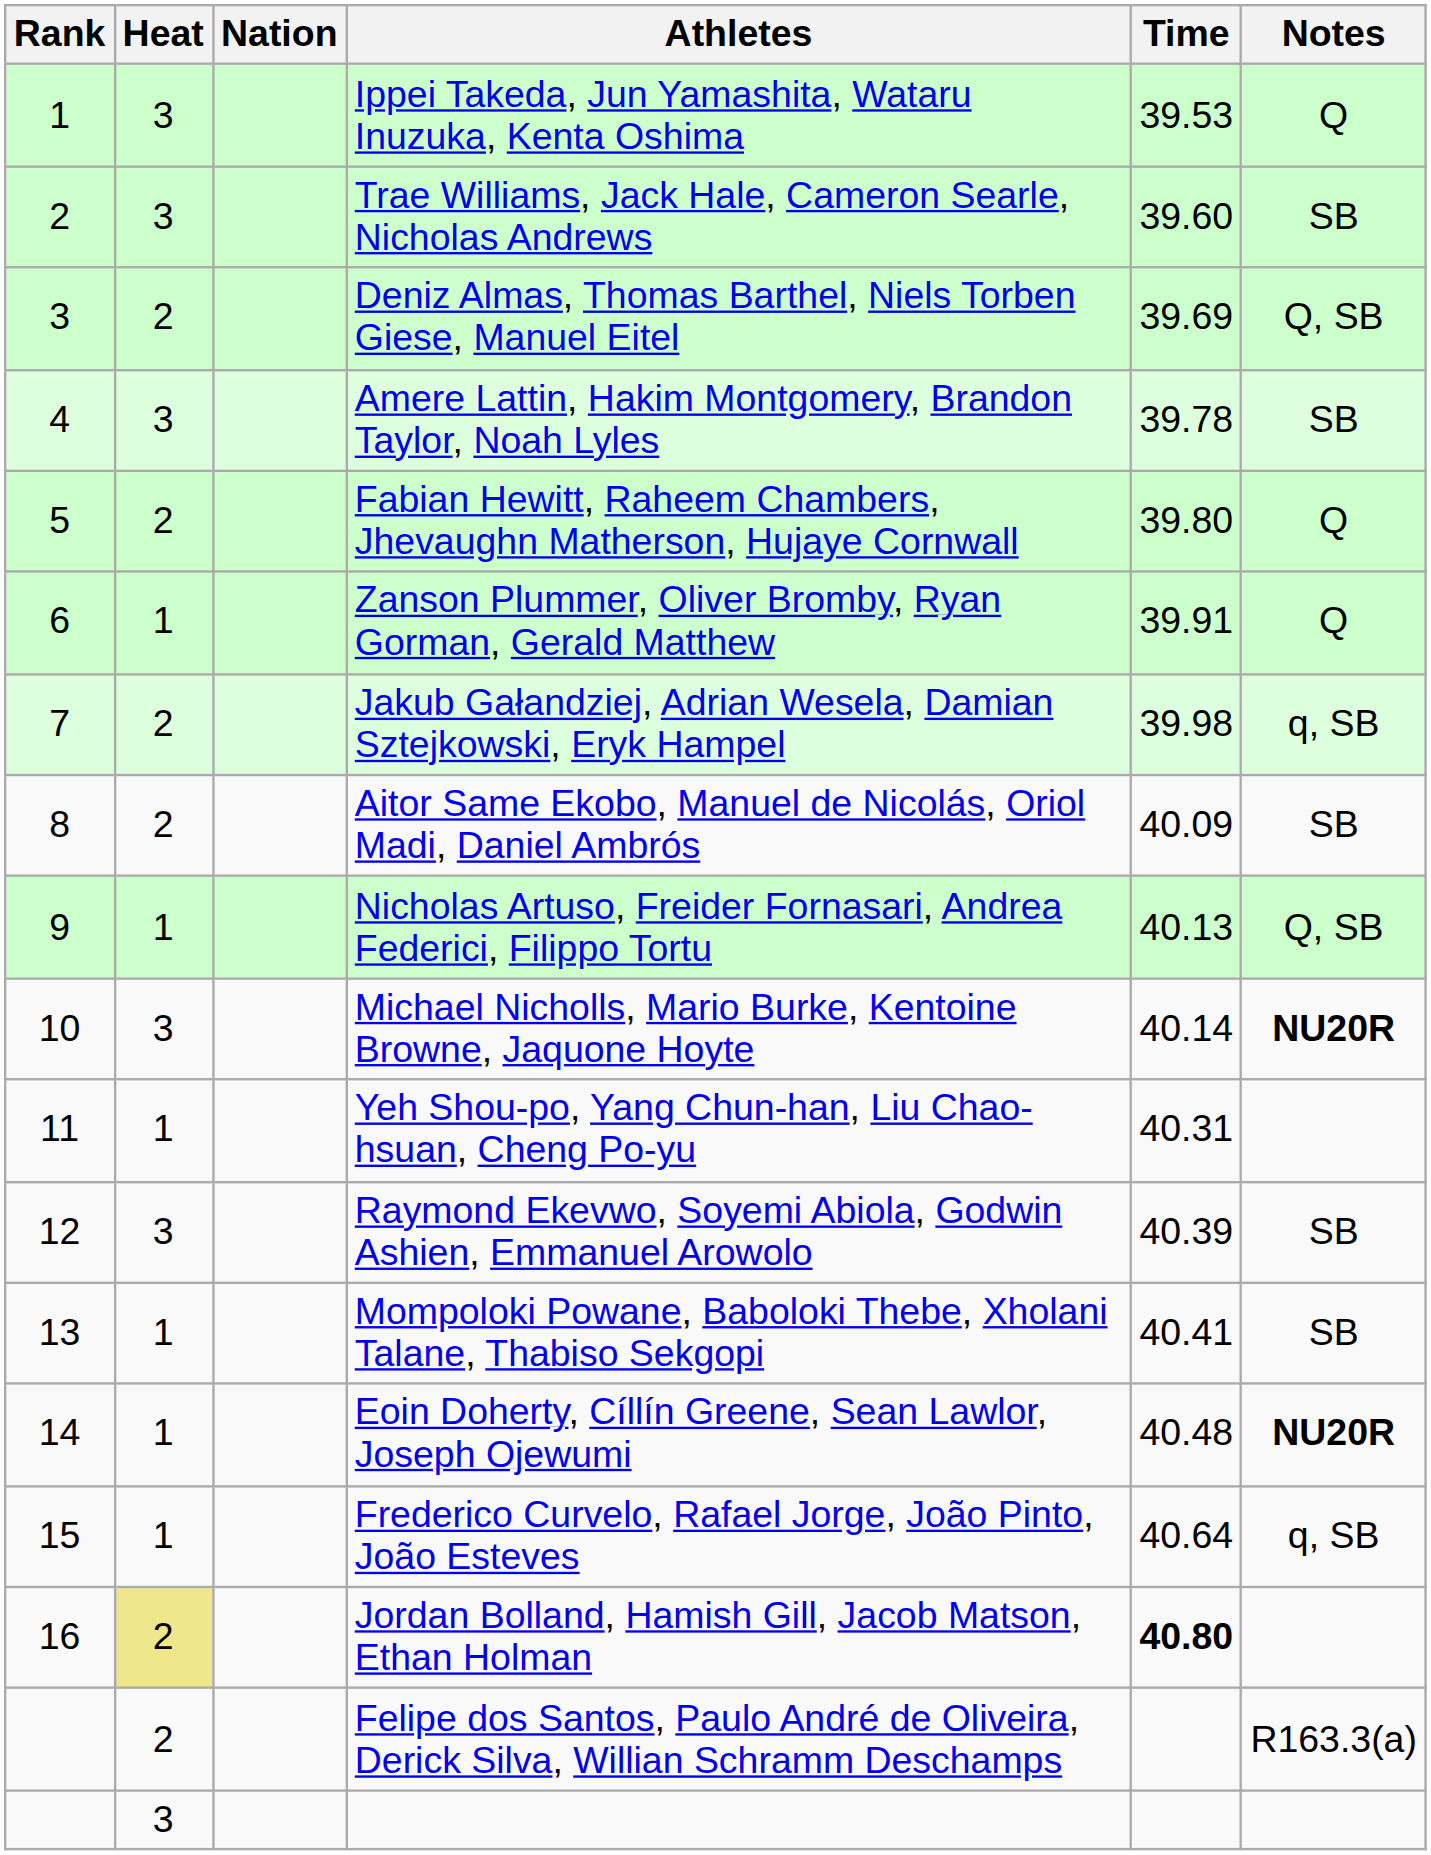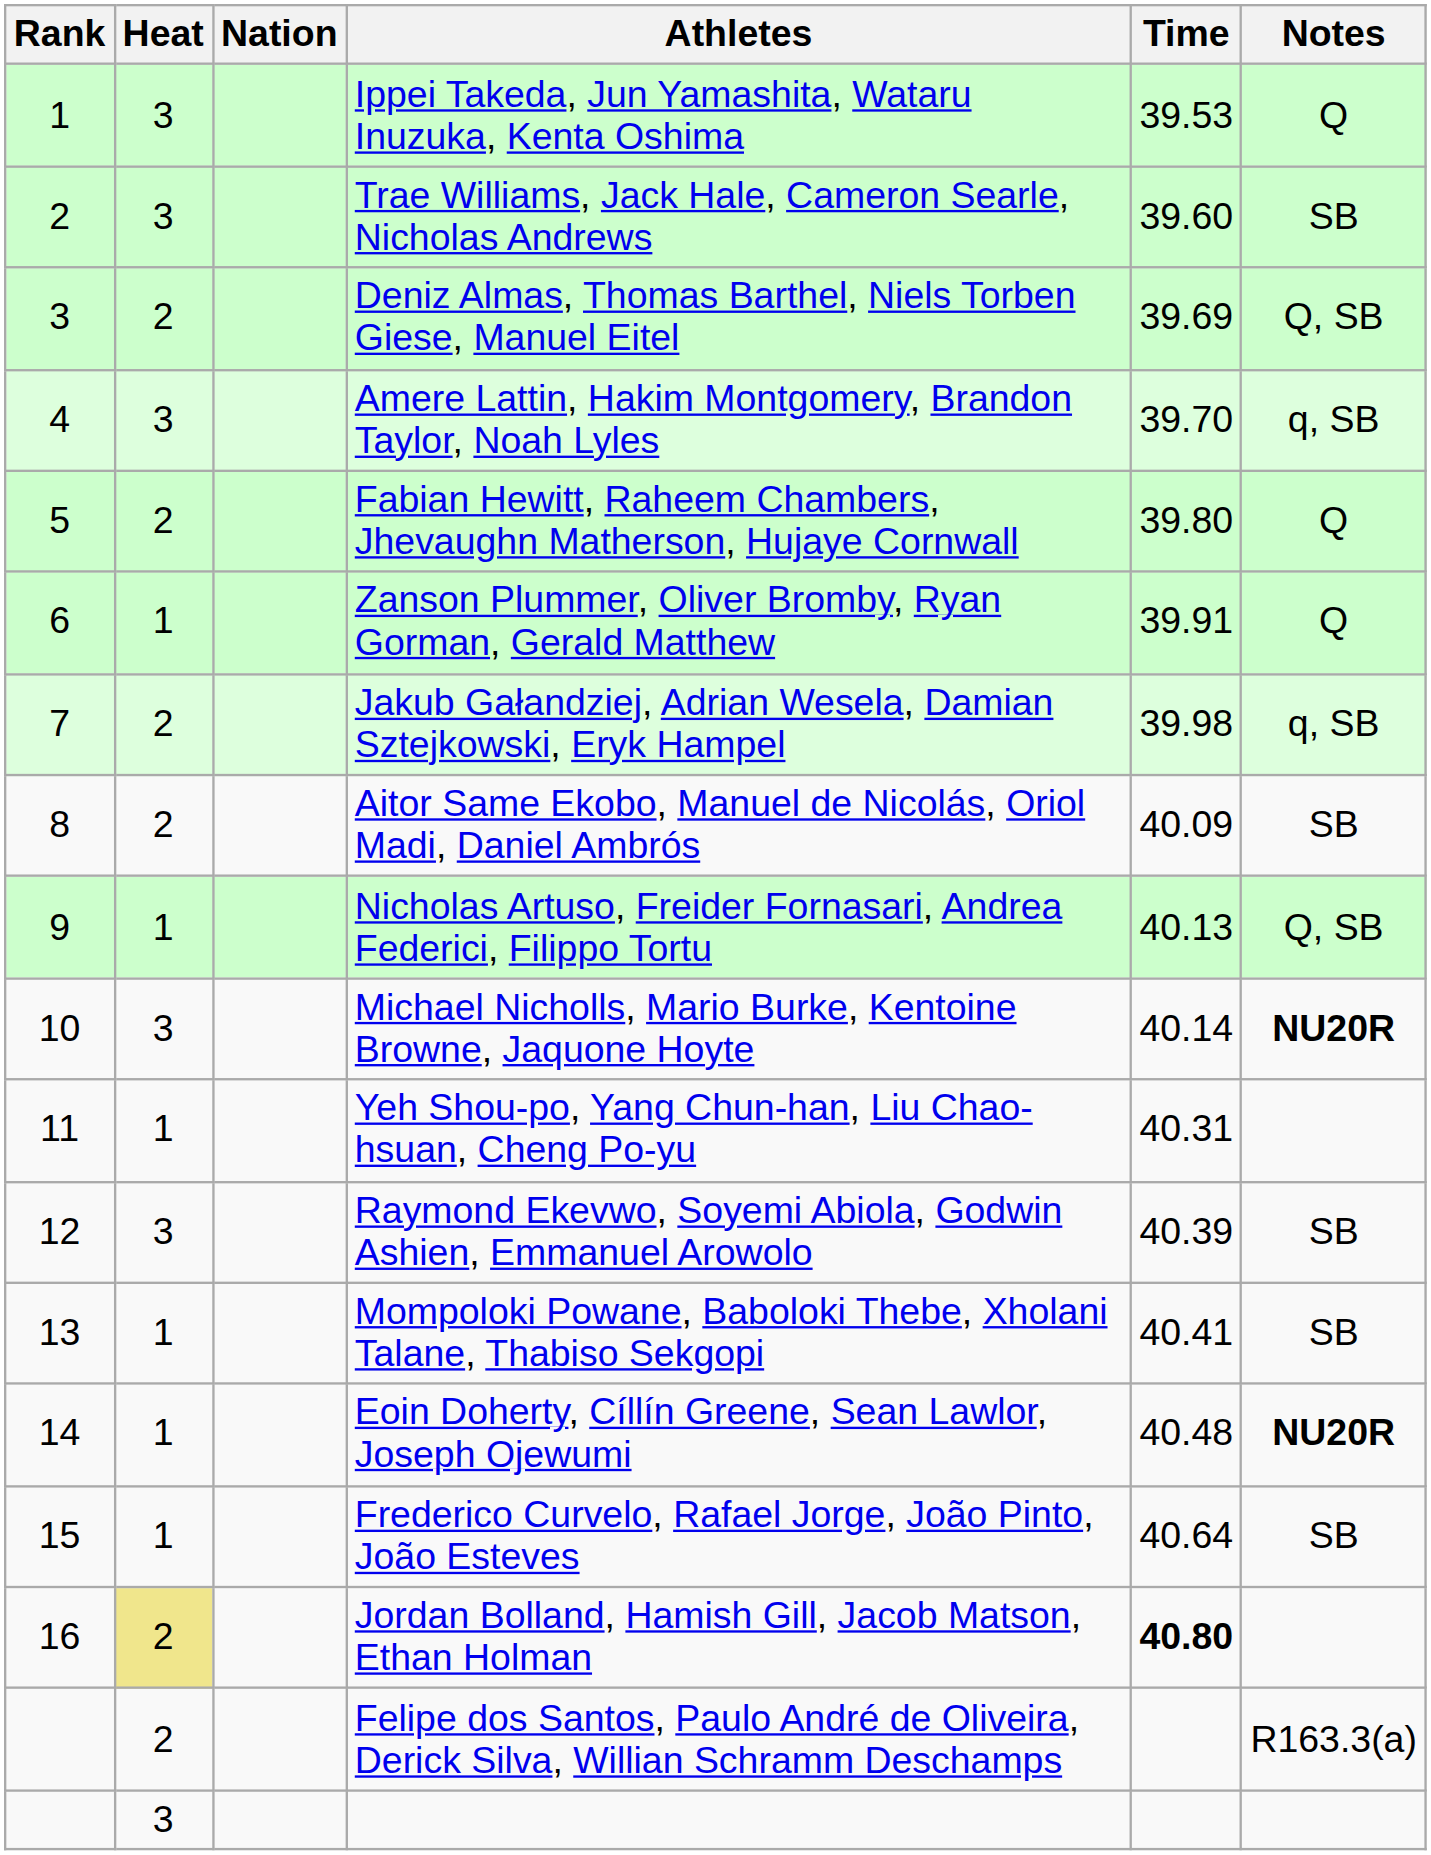Amere Lattin, Hakim Montgomery, Brandon Taylor, Noah Lyles | Time: 39.78 -> 39.70
Amere Lattin, Hakim Montgomery, Brandon Taylor, Noah Lyles | Notes: SB -> q, SB
Frederico Curvelo, Rafael Jorge, João Pinto, João Esteves | Notes: q, SB -> SB
